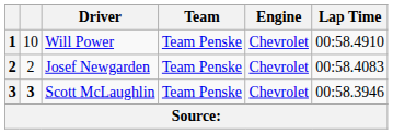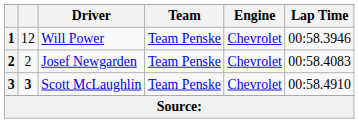Will Power | column 2: 10 -> 12
Will Power | Lap Time: 00:58.4910 -> 00:58.3946
Scott McLaughlin | Lap Time: 00:58.3946 -> 00:58.4910
